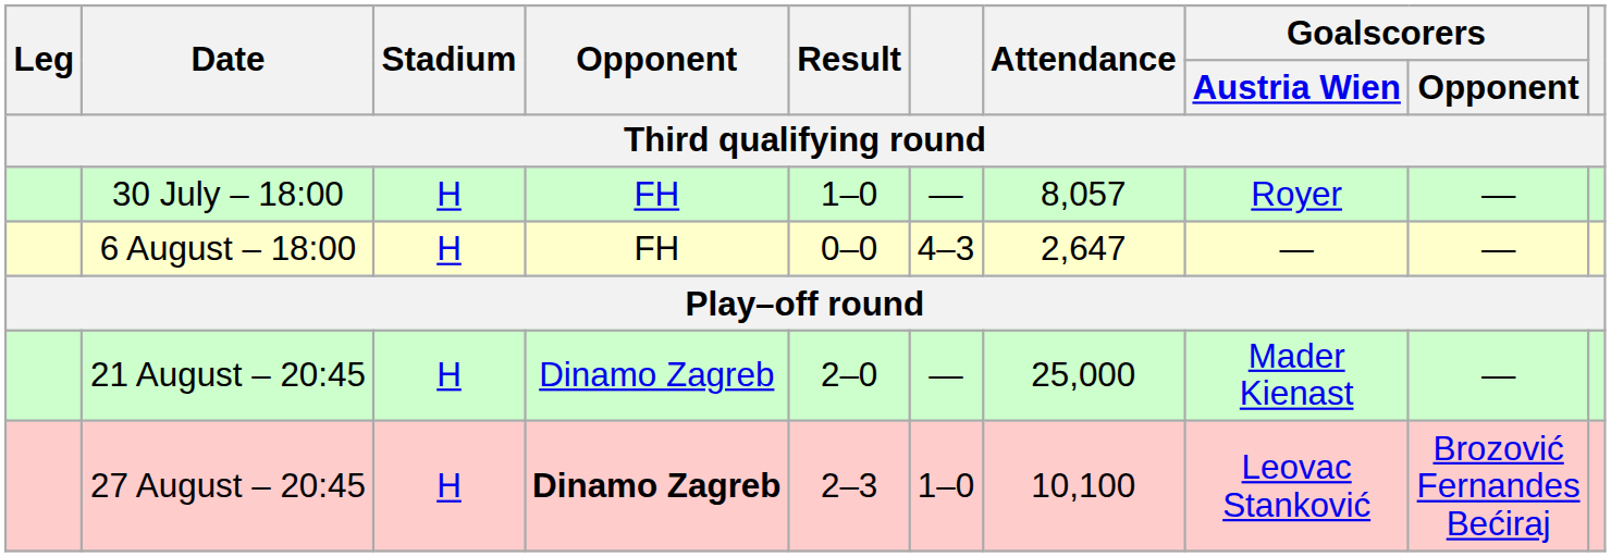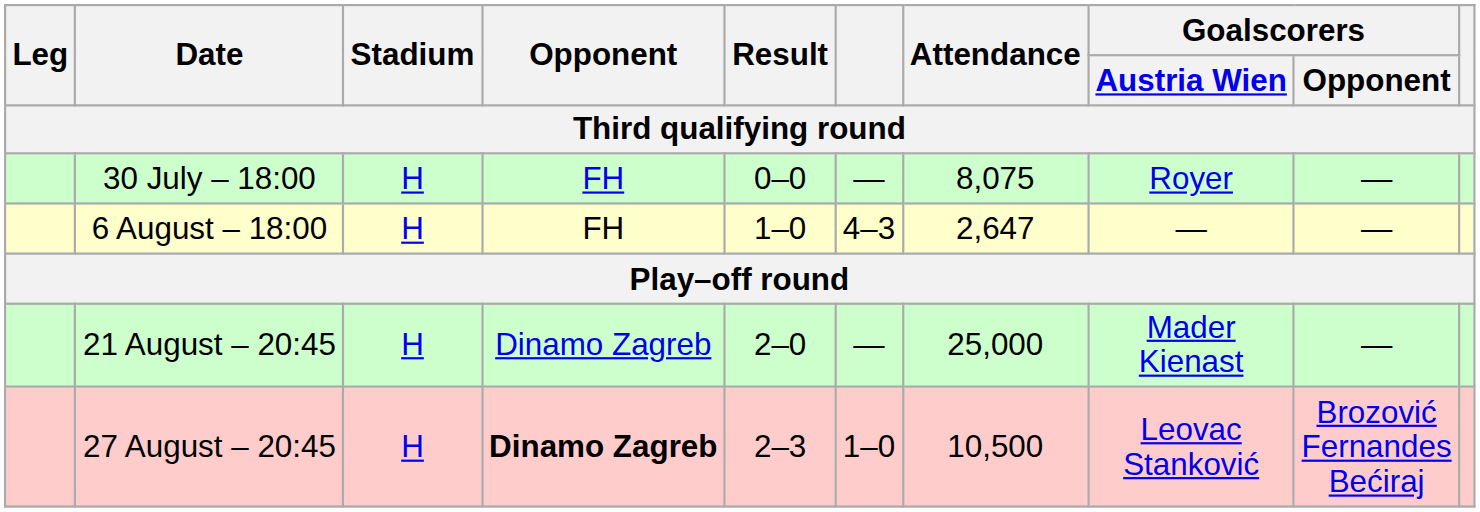30 July – 18:00 | Result: 1–0 -> 0–0
30 July – 18:00 | Attendance: 8,057 -> 8,075
6 August – 18:00 | Result: 0–0 -> 1–0
27 August – 20:45 | Attendance: 10,100 -> 10,500
